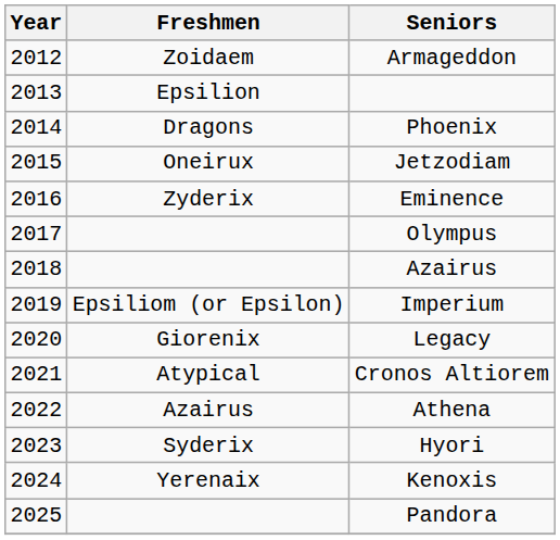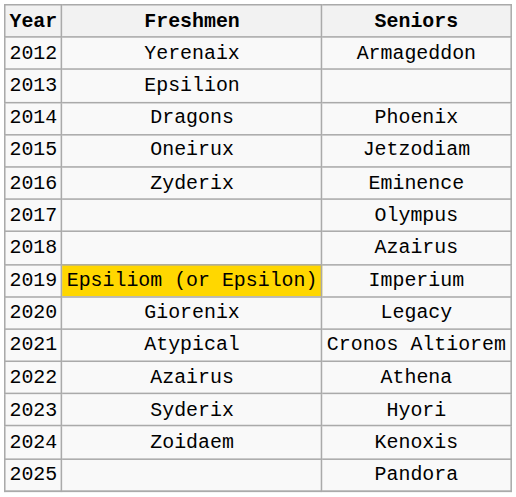Armageddon | Freshmen: Zoidaem -> Yerenaix
Imperium | Freshmen: no background -> gold background
Kenoxis | Freshmen: Yerenaix -> Zoidaem
